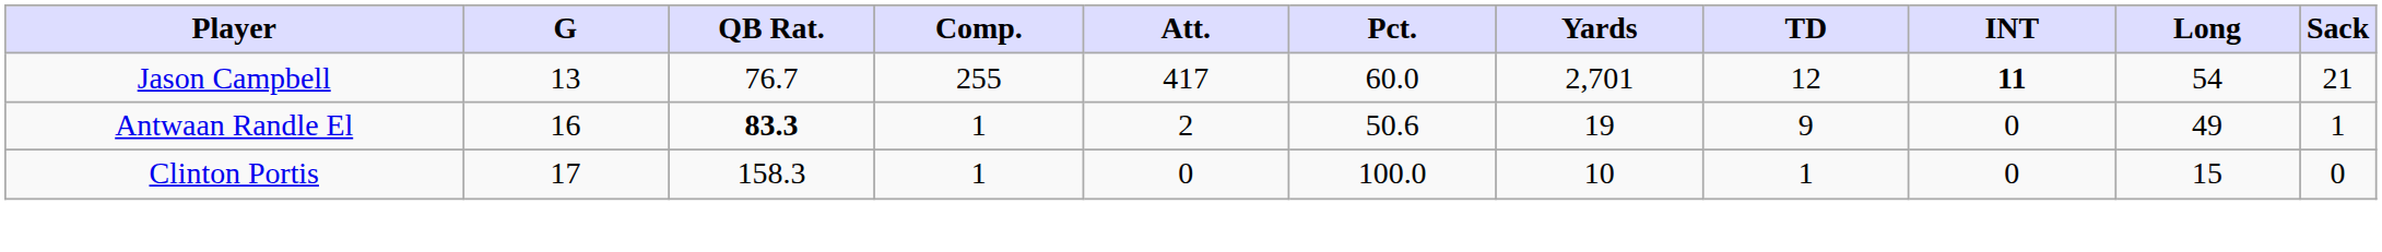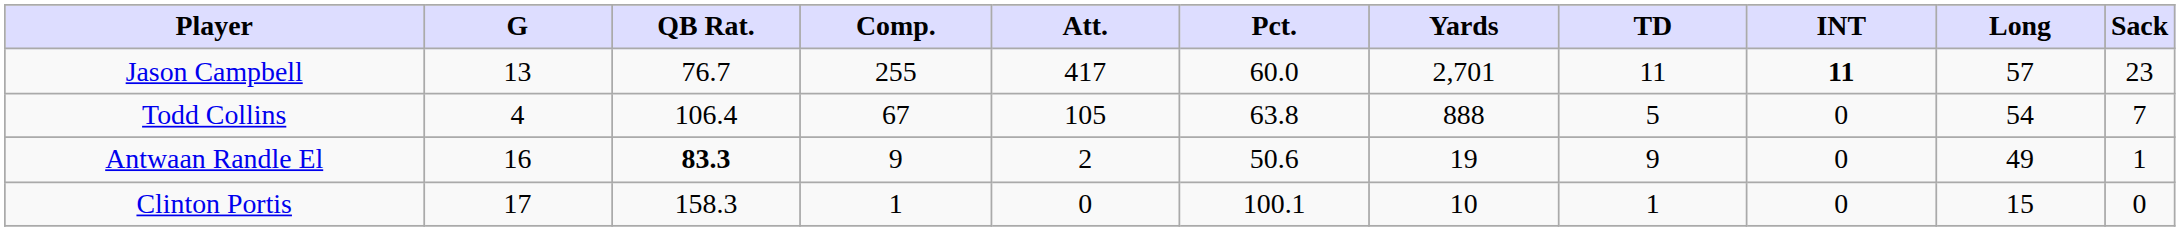Jason Campbell | TD: 12 -> 11
Jason Campbell | Long: 54 -> 57
Jason Campbell | Sack: 21 -> 23
+ row: Todd Collins | 4 | 106.4 | 67 | 105 | 63.8 | 888 | 5 | 0 | 54 | 7
Antwaan Randle El | Comp.: 1 -> 9
Clinton Portis | Pct.: 100.0 -> 100.1
